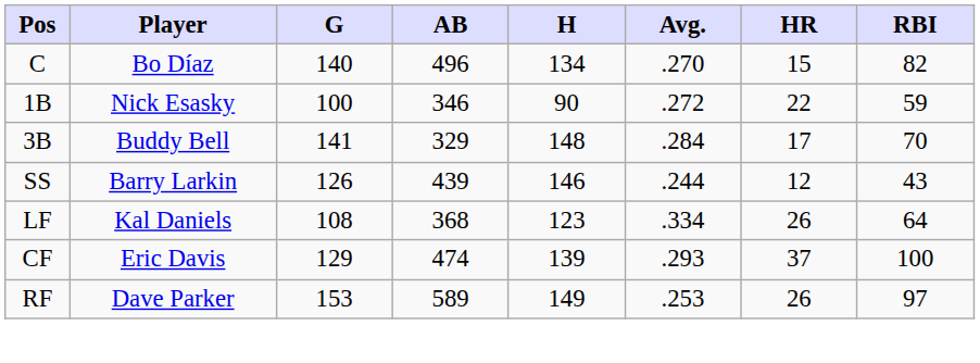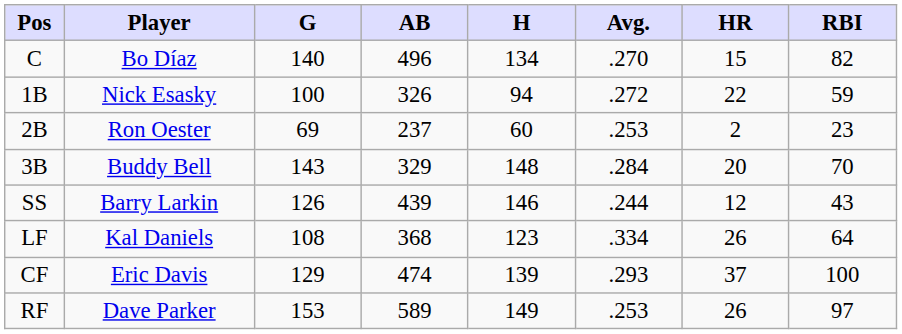1B | AB: 346 -> 326
1B | H: 90 -> 94
+ row: 2B | Ron Oester | 69 | 237 | 60 | .253 | 2 | 23
3B | G: 141 -> 143
3B | HR: 17 -> 20
